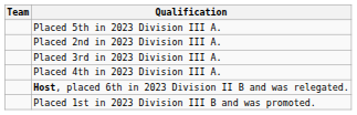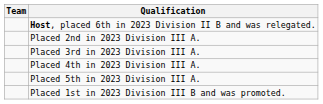rows swapped: Host, placed 6th in 2023 Division II B and was relegated. <-> Placed 5th in 2023 Division III A.
